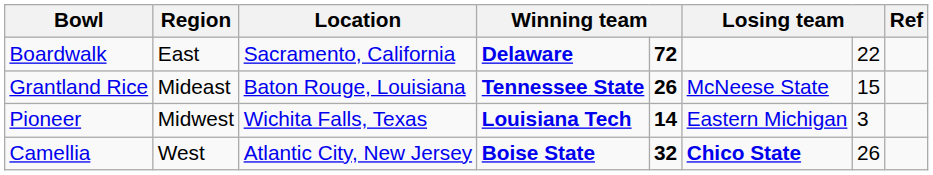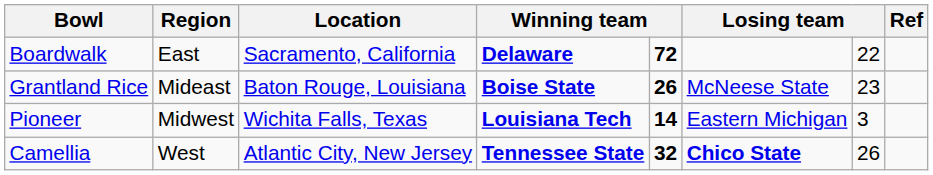Grantland Rice | column 4: Tennessee State -> Boise State
Grantland Rice | column 7: 15 -> 23
Camellia | column 4: Boise State -> Tennessee State
